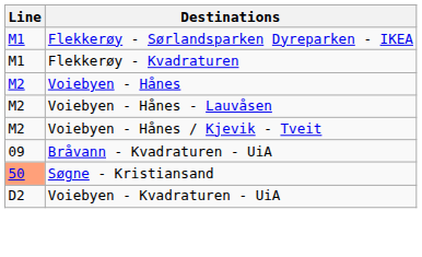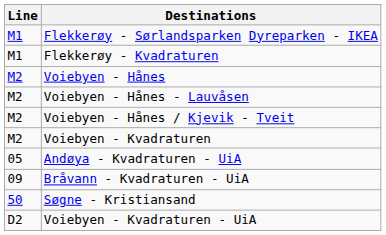+ row: M2 | Voiebyen - Kvadraturen
+ row: 05 | Andøya - Kvadraturen - UiA
Søgne - Kristiansand | Line: lightsalmon background -> no background
